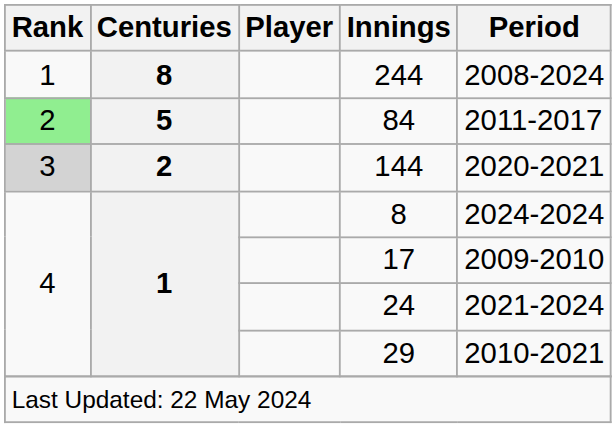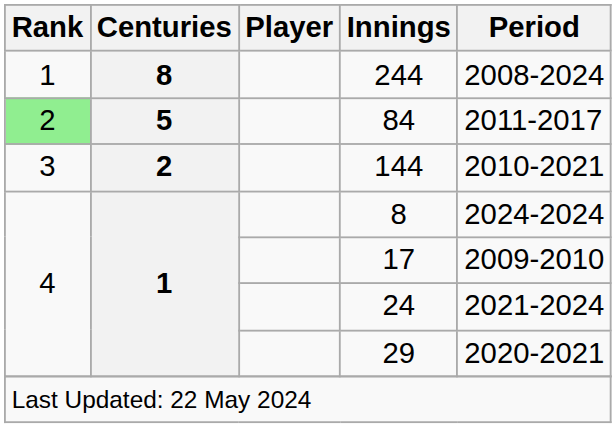144 | Rank: lightgrey background -> no background
144 | Period: 2020-2021 -> 2010-2021
29 | Period: 2010-2021 -> 2020-2021
